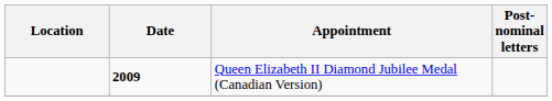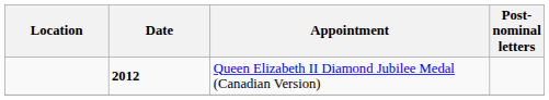Queen Elizabeth II Diamond Jubilee Medal (Canadian Version) | Date: 2009 -> 2012
